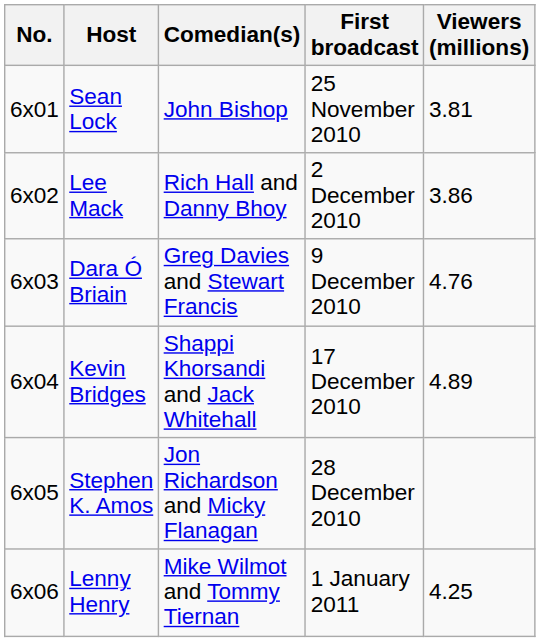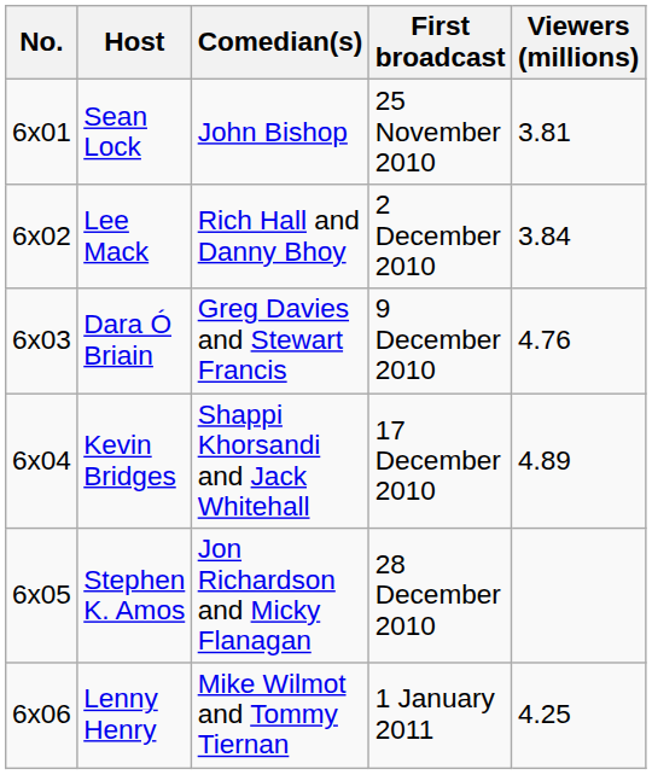Lee Mack | Viewers (millions): 3.86 -> 3.84
